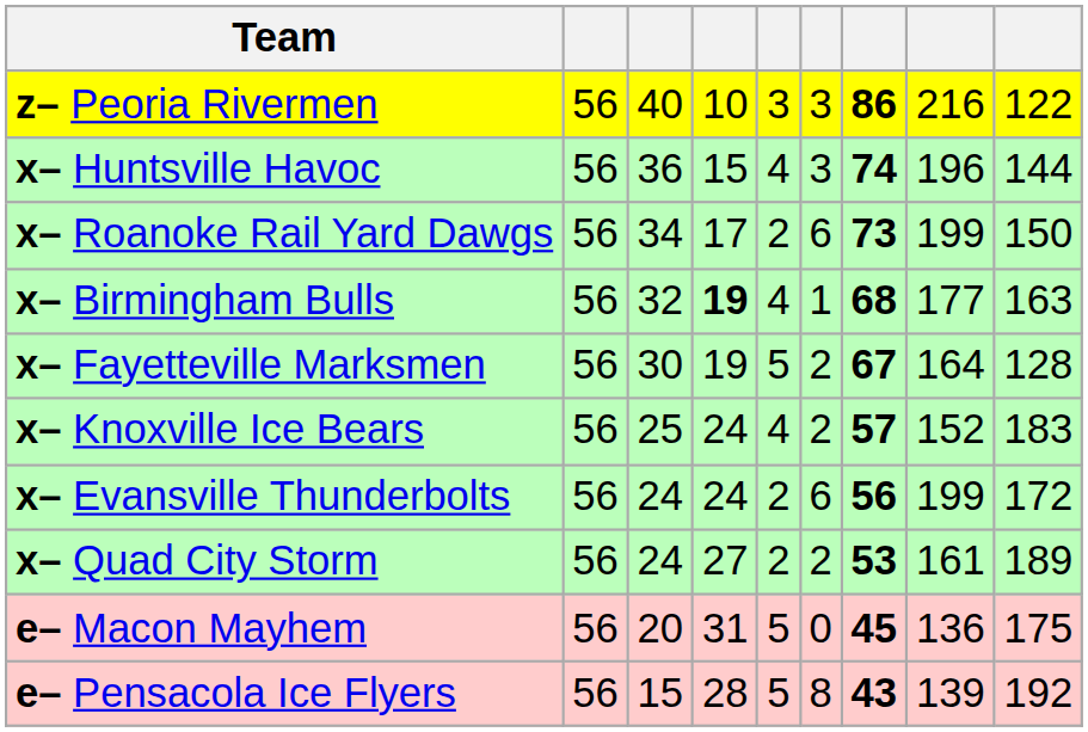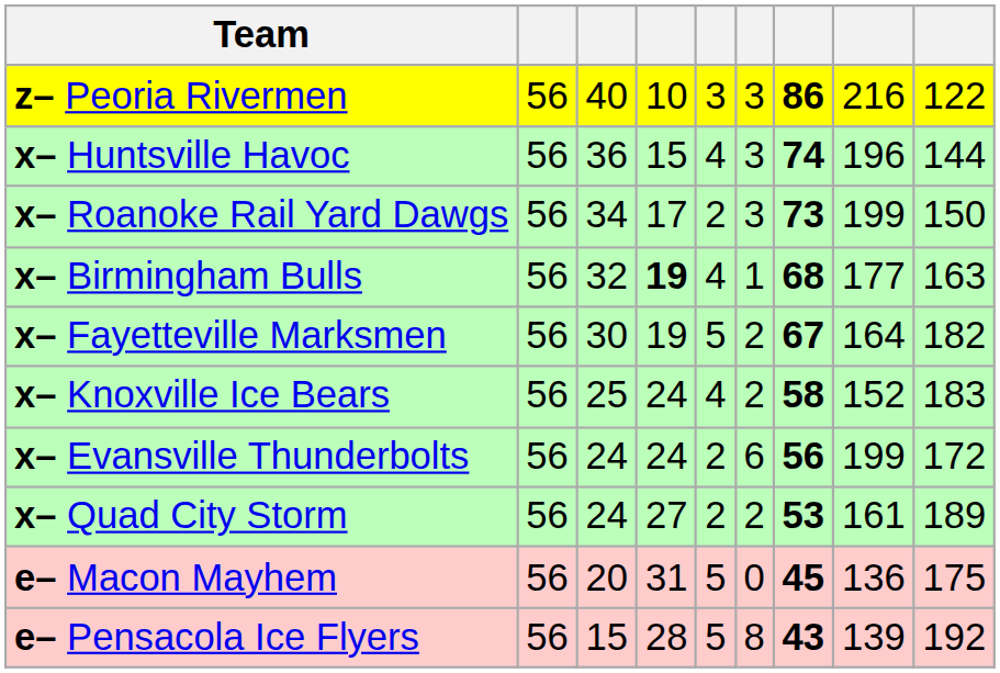x– Roanoke Rail Yard Dawgs | column 6: 6 -> 3
x– Fayetteville Marksmen | column 9: 128 -> 182
x– Knoxville Ice Bears | column 7: 57 -> 58
